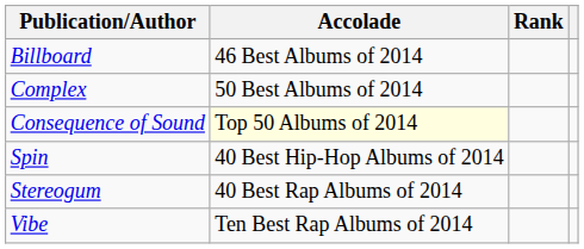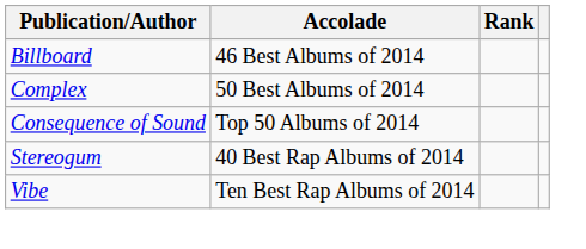Consequence of Sound | Accolade: lightyellow background -> no background
- row: Spin | 40 Best Hip-Hop Albums of 2014
